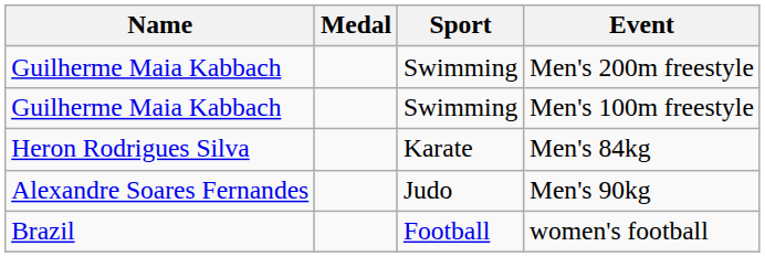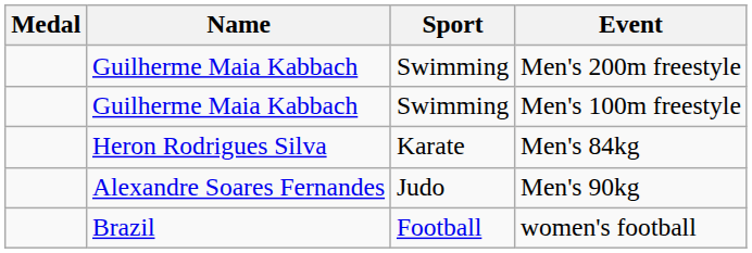columns swapped: Name <-> Medal
